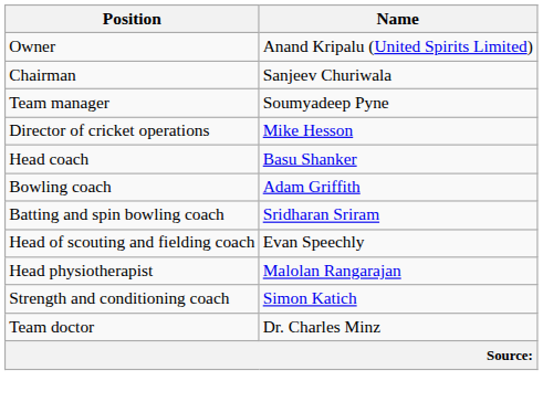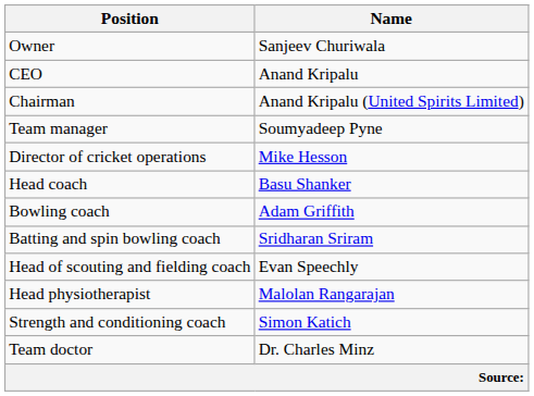Owner | Name: Anand Kripalu (United Spirits Limited) -> Sanjeev Churiwala
+ row: CEO | Anand Kripalu
Chairman | Name: Sanjeev Churiwala -> Anand Kripalu (United Spirits Limited)
